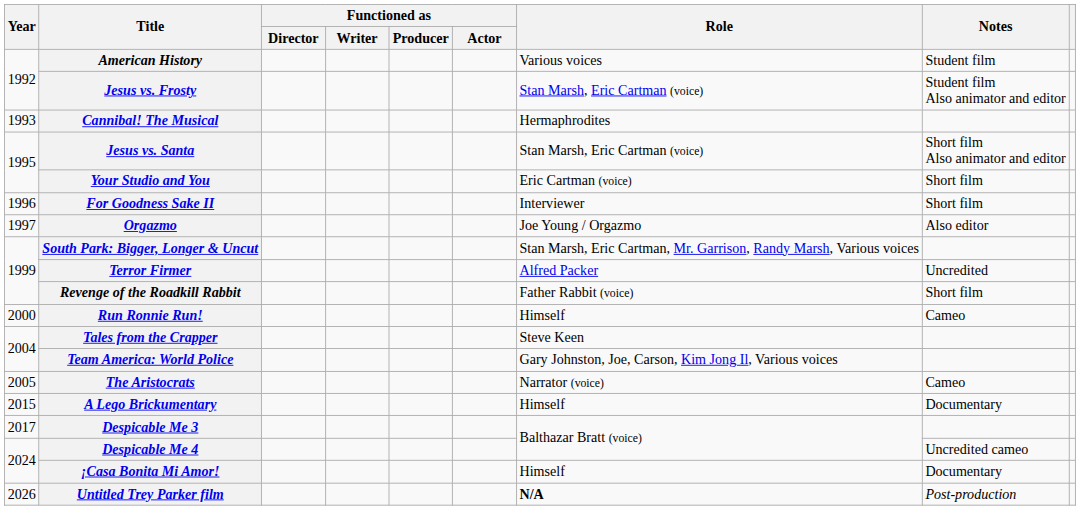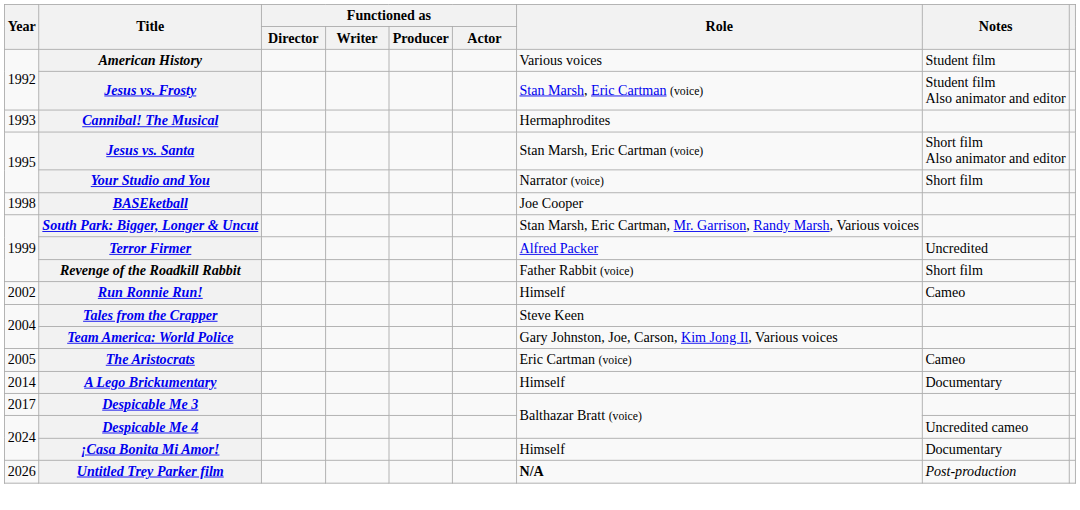Your Studio and You | Role: Eric Cartman (voice) -> Narrator (voice)
- row: 1996 | For Goodness Sake II | Interviewer | Short film
- row: 1997 | Orgazmo | Joe Young / Orgazmo | Also editor
+ row: 1998 | BASEketball | Joe Cooper
Run Ronnie Run! | Year: 2000 -> 2002
The Aristocrats | Role: Narrator (voice) -> Eric Cartman (voice)
A Lego Brickumentary | Year: 2015 -> 2014
